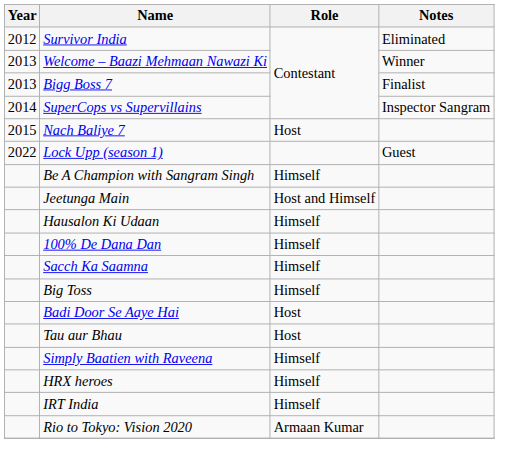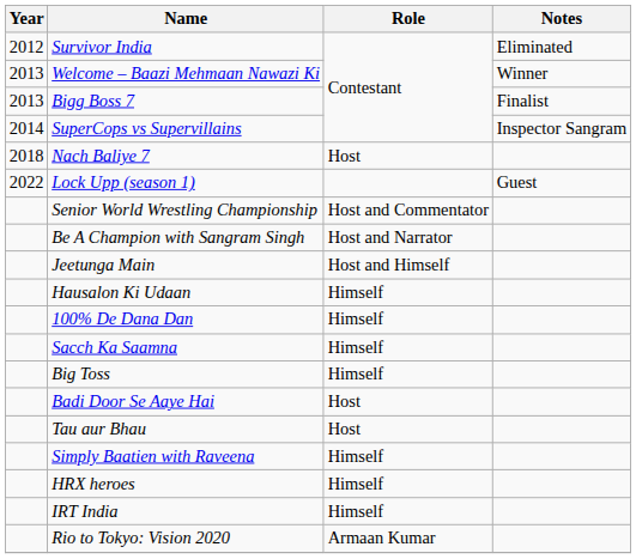Nach Baliye 7 | Year: 2015 -> 2018
+ row: Senior World Wrestling Championship | Host and Commentator
Be A Champion with Sangram Singh | Role: Himself -> Host and Narrator
